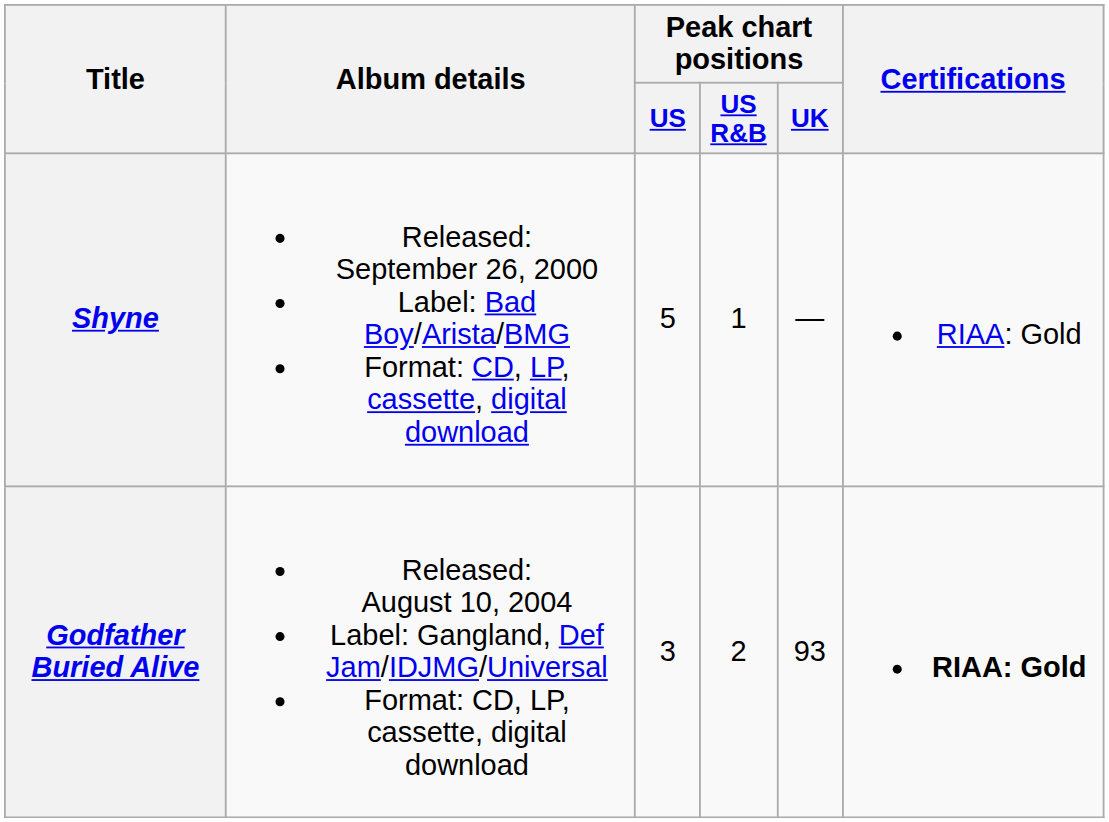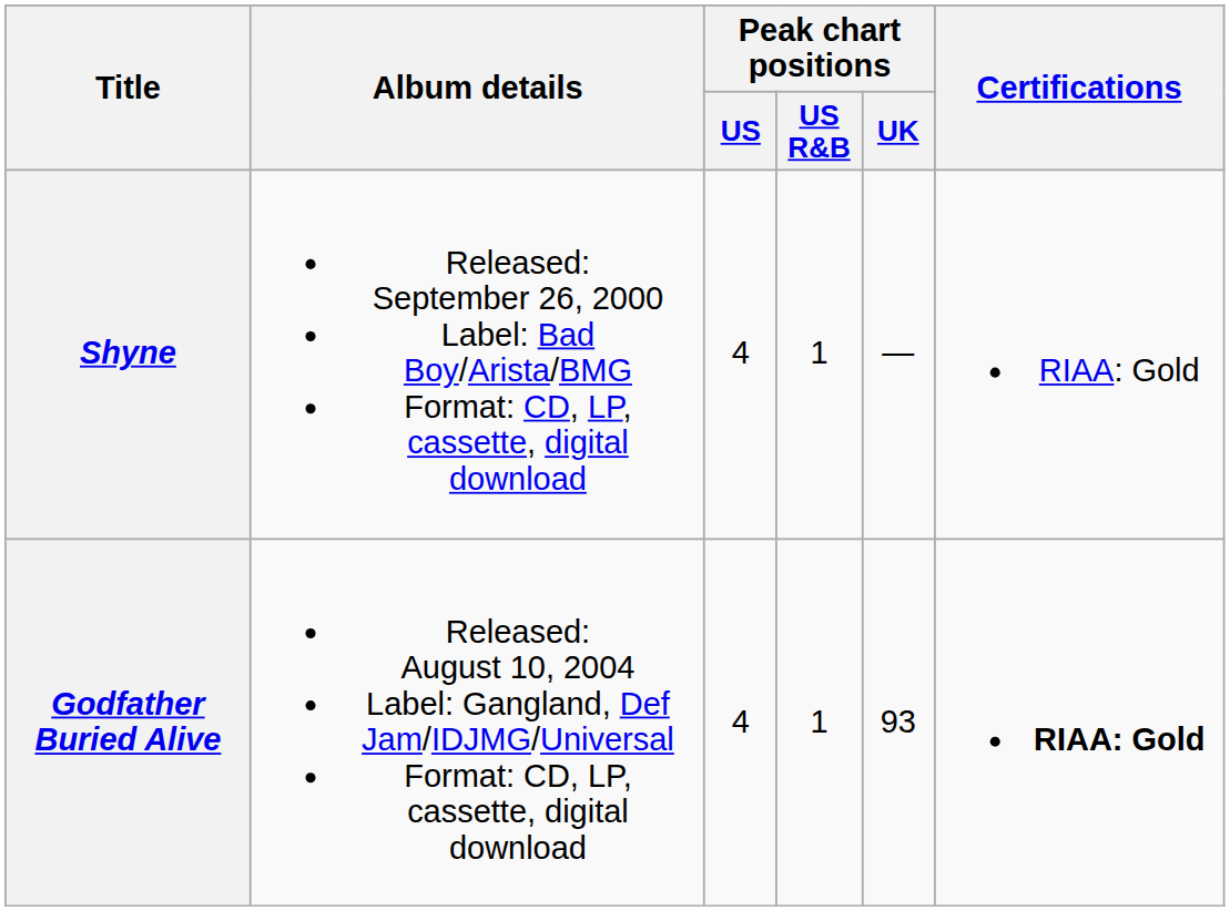Shyne | Peak chart positions / US: 5 -> 4
Godfather Buried Alive | Peak chart positions / US: 3 -> 4
Godfather Buried Alive | Peak chart positions / US R&B: 2 -> 1
